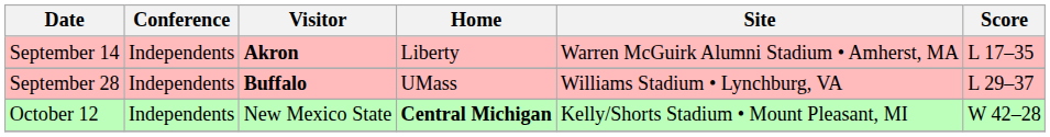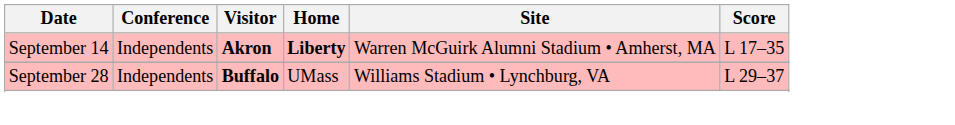September 14 | Home: normal -> bold
- row: October 12 | Independents | New Mexico State | Central Michigan | Kelly/Shorts Stadium • Mount Pleasant, MI | W 42–28
